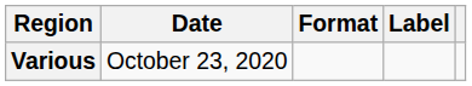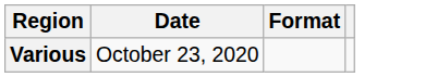- column: Label
